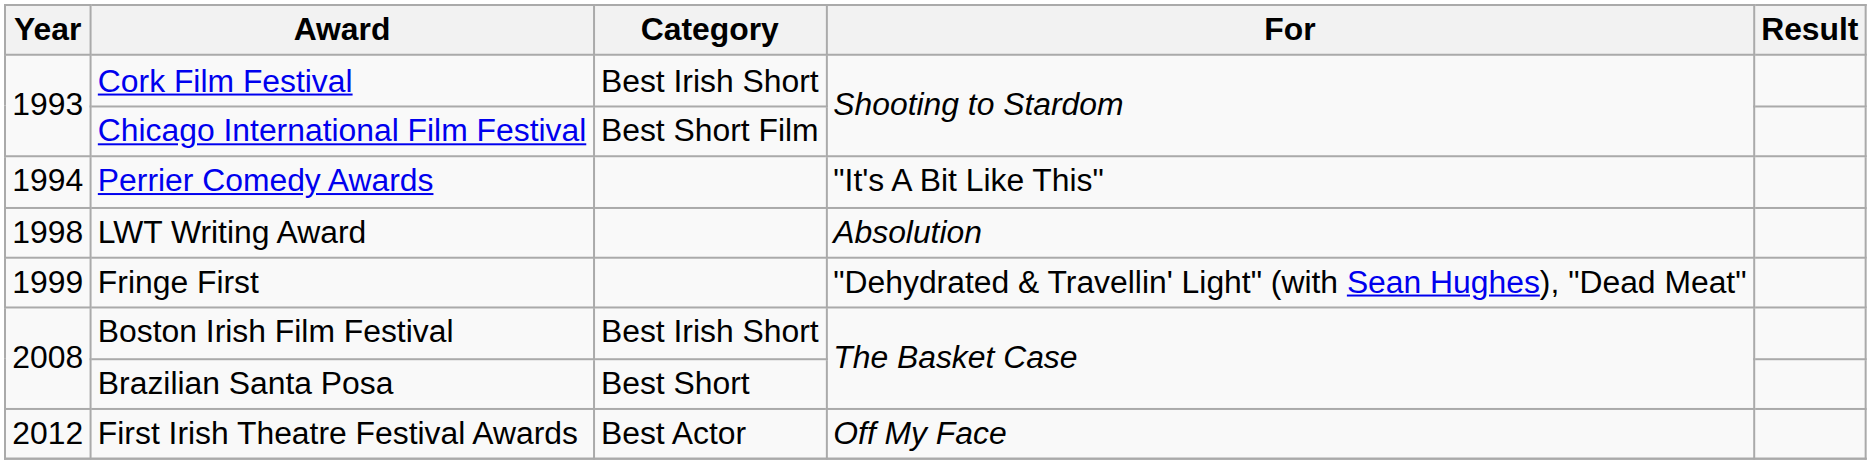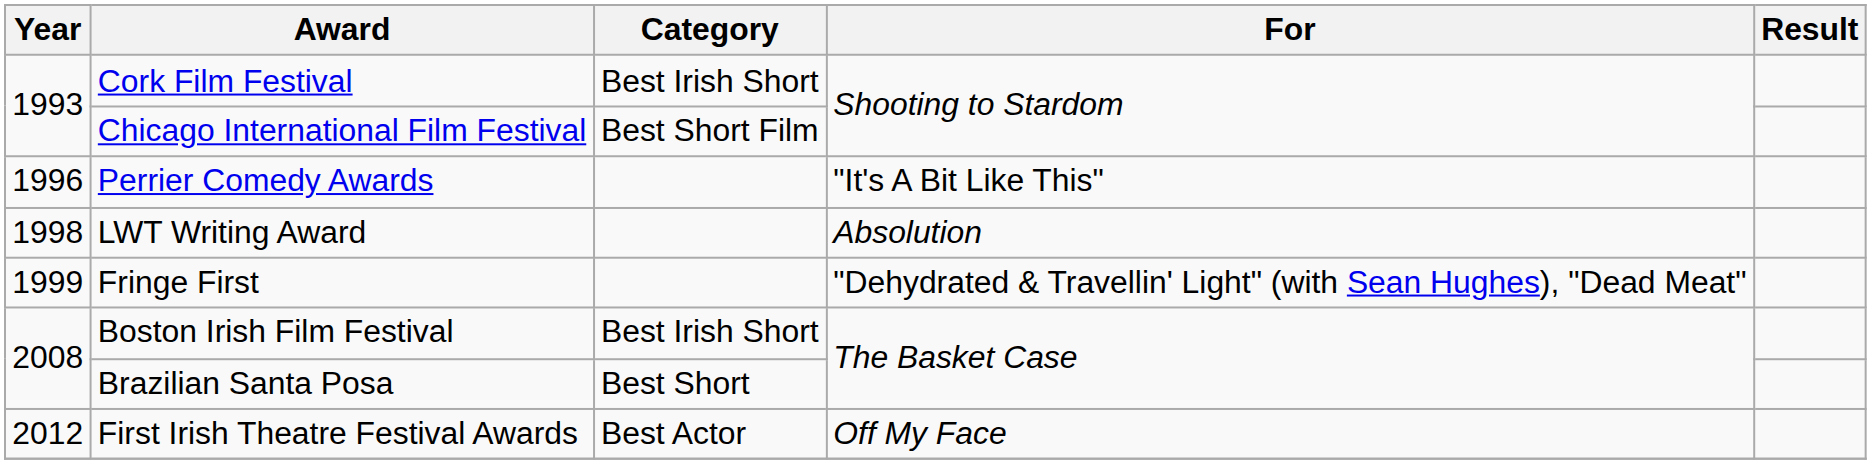Perrier Comedy Awards | Year: 1994 -> 1996
